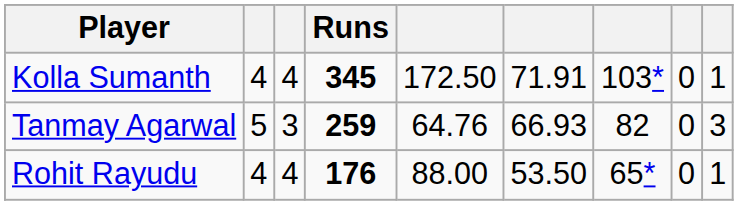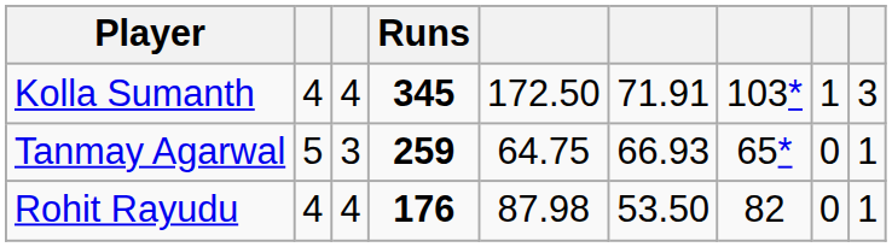Kolla Sumanth | column 8: 0 -> 1
Kolla Sumanth | column 9: 1 -> 3
Tanmay Agarwal | column 5: 64.76 -> 64.75
Tanmay Agarwal | column 7: 82 -> 65*
Tanmay Agarwal | column 9: 3 -> 1
Rohit Rayudu | column 5: 88.00 -> 87.98
Rohit Rayudu | column 7: 65* -> 82
